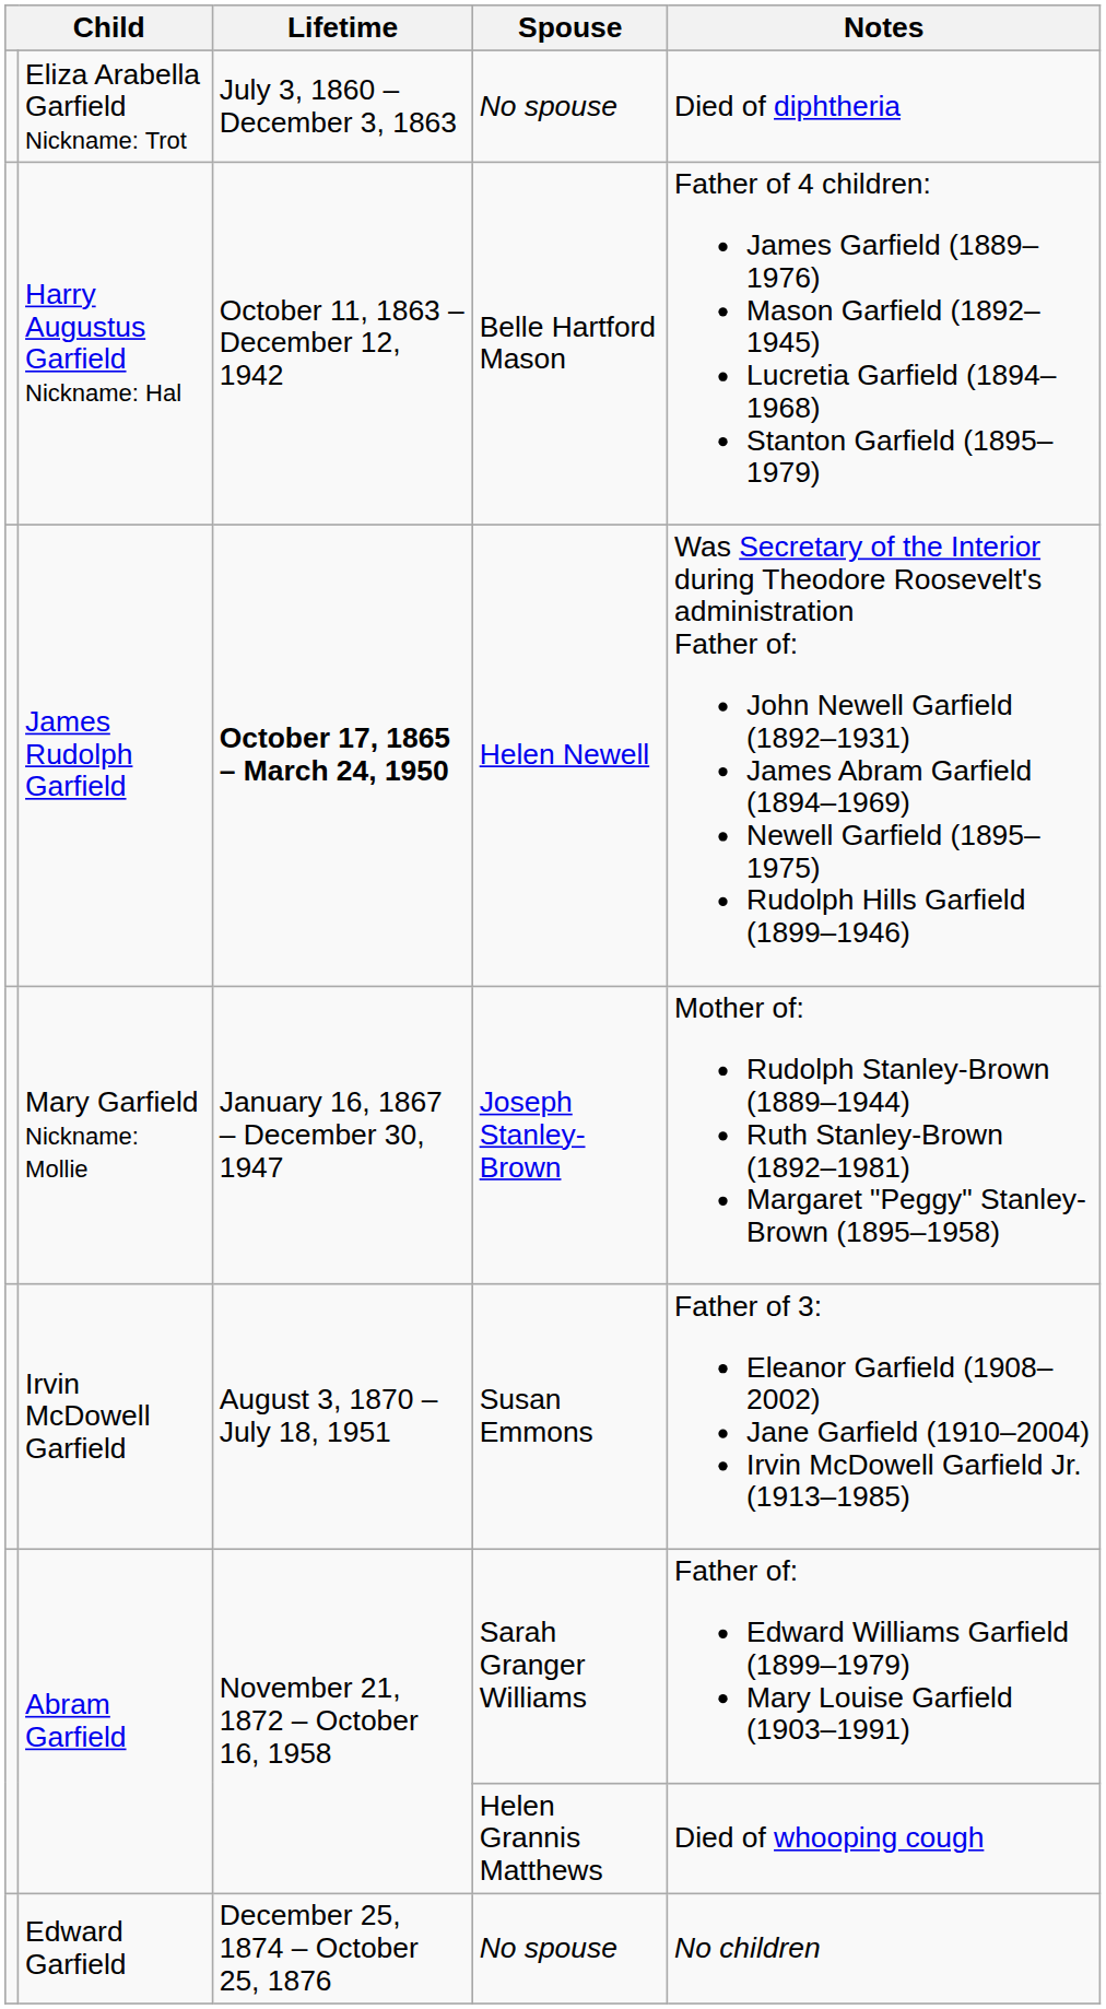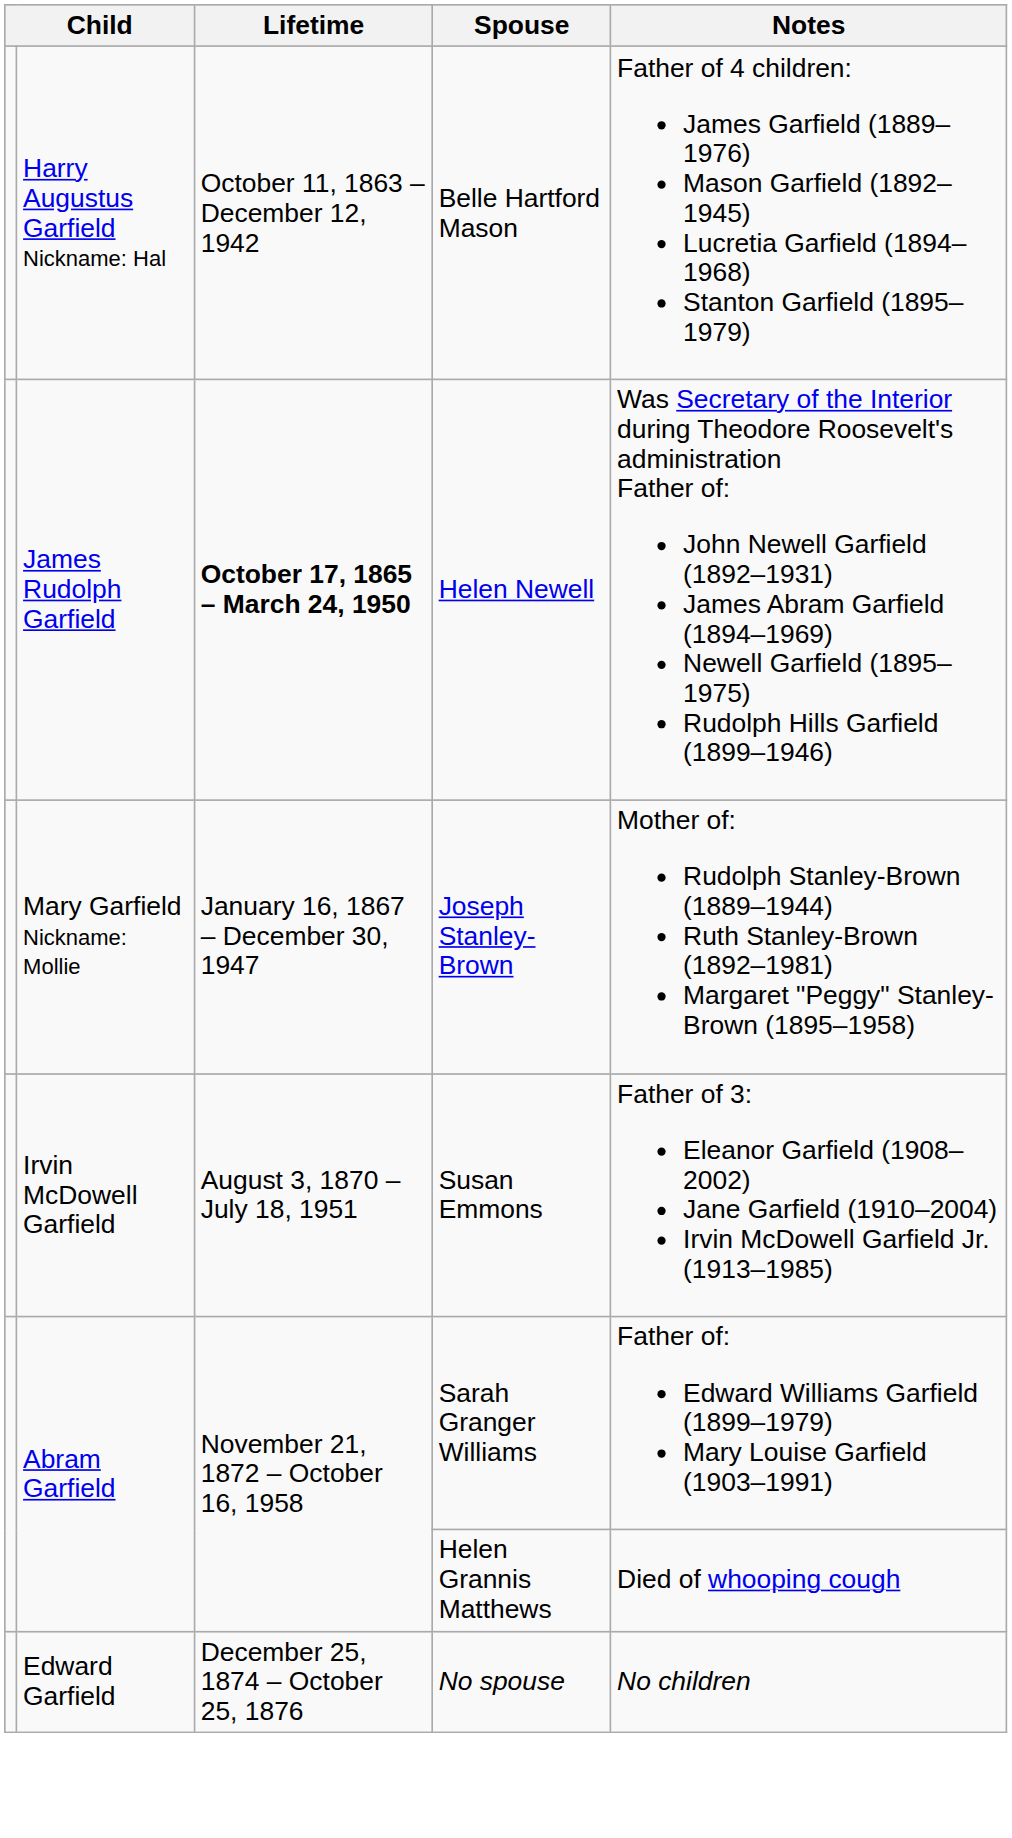- row: Eliza Arabella Garfield Nickname: Trot | July 3, 1860 – December 3, 1863 | No spouse | Died of diphtheria
